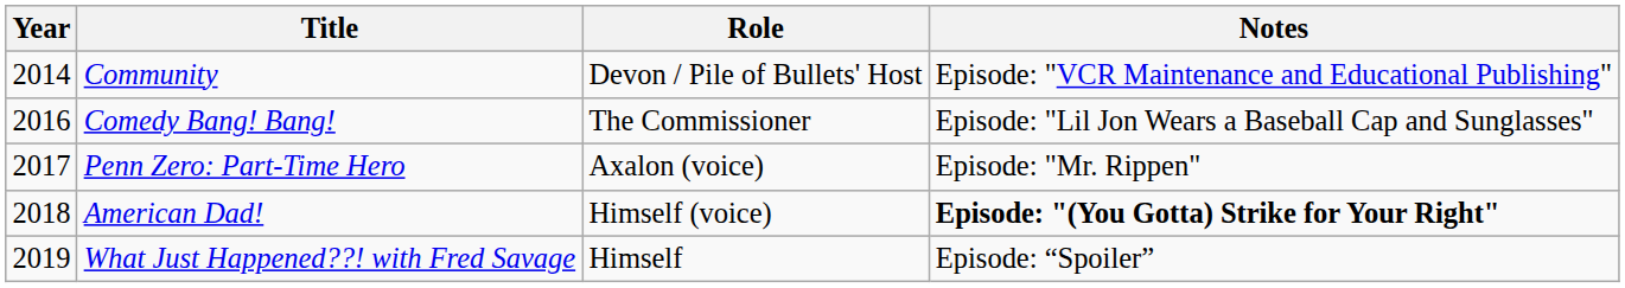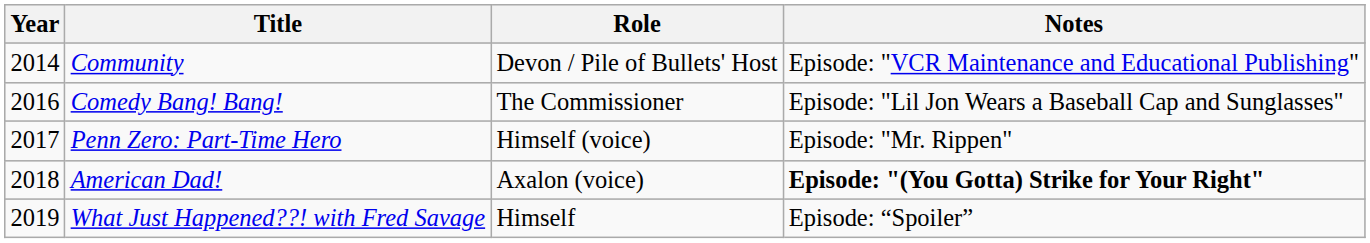Penn Zero: Part-Time Hero | Role: Axalon (voice) -> Himself (voice)
American Dad! | Role: Himself (voice) -> Axalon (voice)
